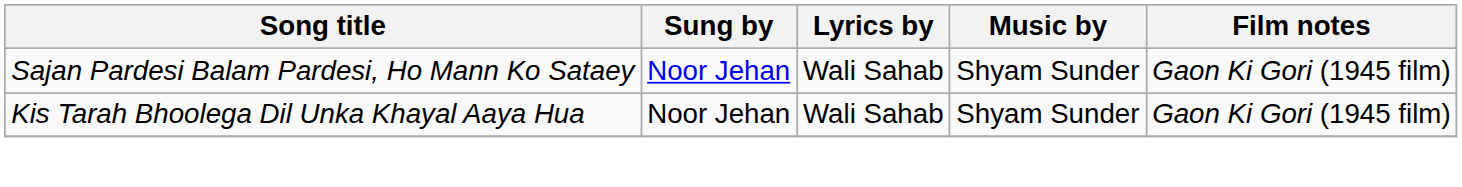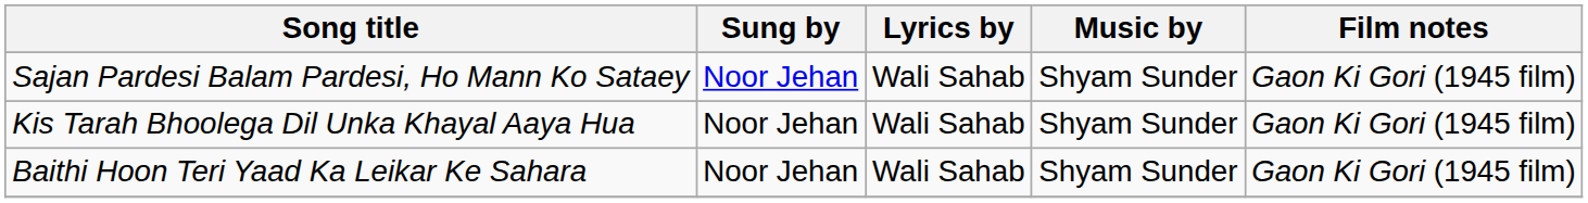+ row: Baithi Hoon Teri Yaad Ka Leikar Ke Sahara | Noor Jehan | Wali Sahab | Shyam Sunder | Gaon Ki Gori (1945 film)
